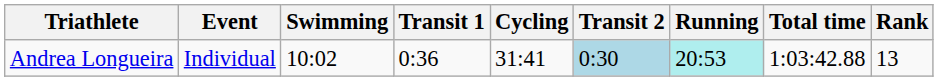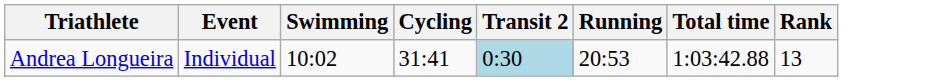- column: Transit 1 | 0:36
Andrea Longueira | Running: paleturquoise background -> no background
